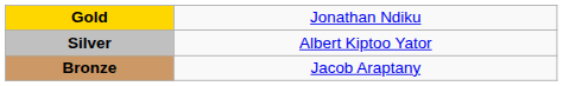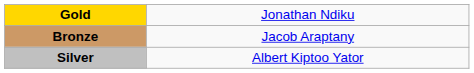rows swapped: Silver <-> Bronze
